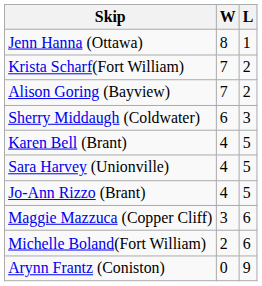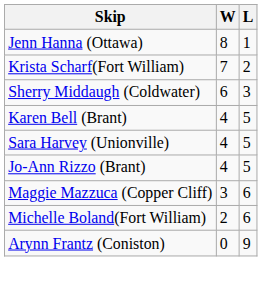- row: Alison Goring (Bayview) | 7 | 2
